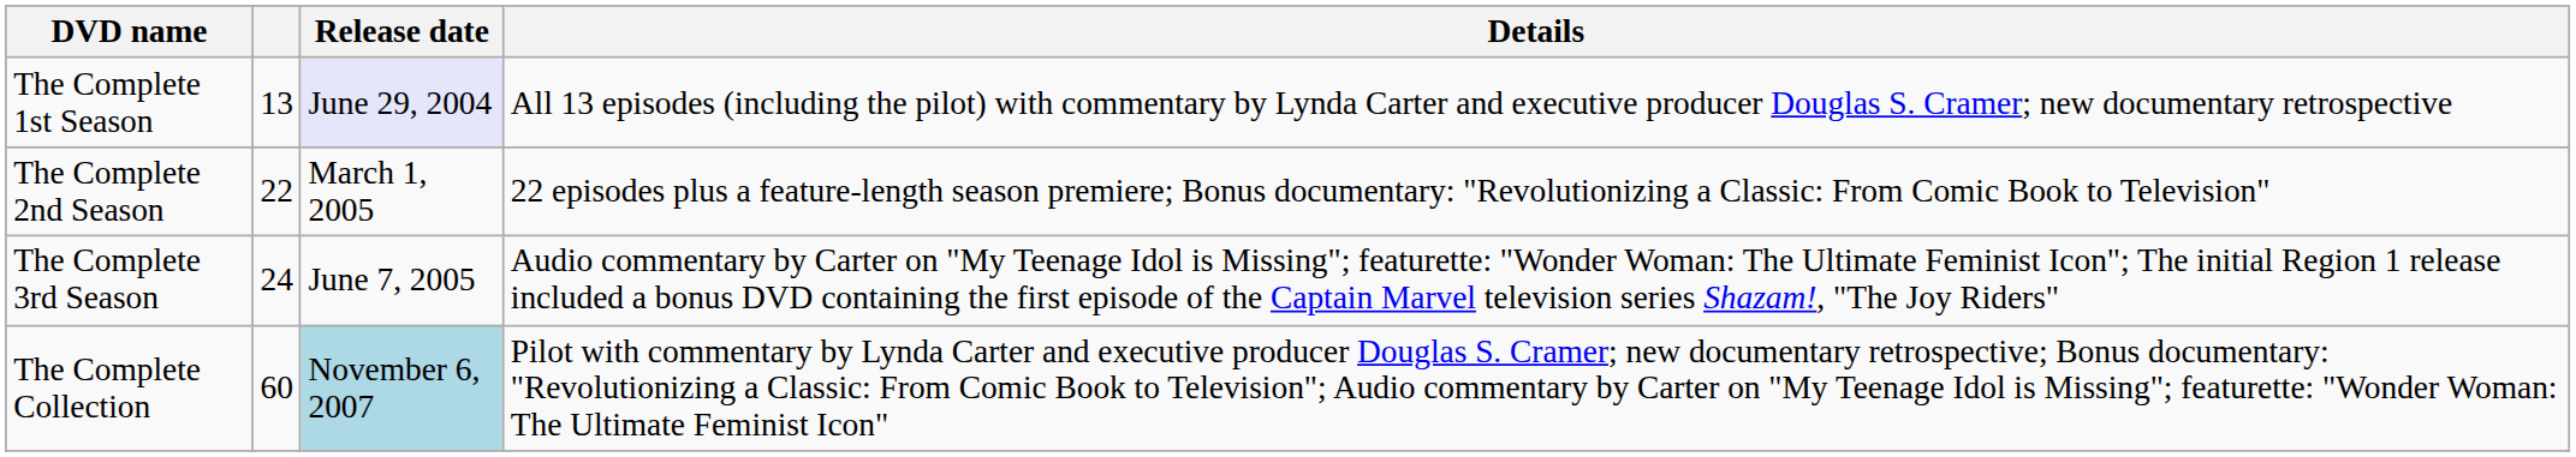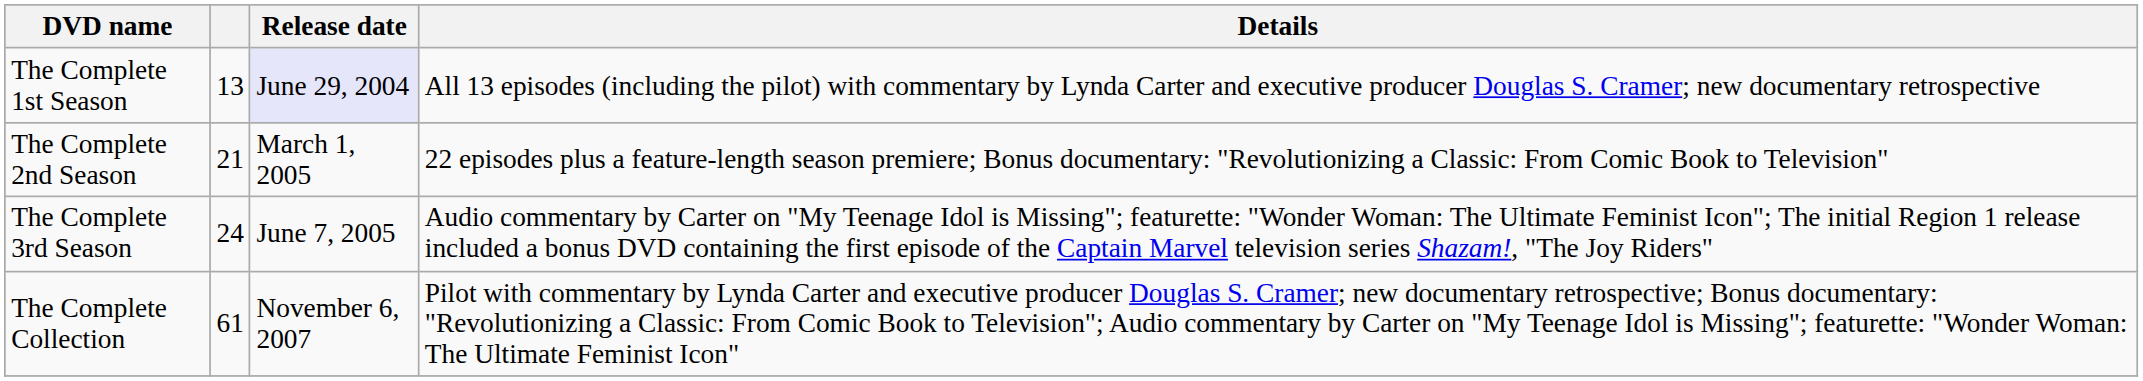The Complete 2nd Season | column 2: 22 -> 21
The Complete Collection | column 2: 60 -> 61
The Complete Collection | Release date: lightblue background -> no background
